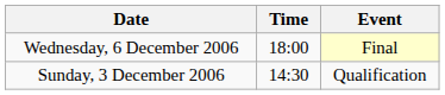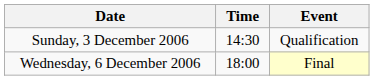rows swapped: Sunday, 3 December 2006 <-> Wednesday, 6 December 2006
